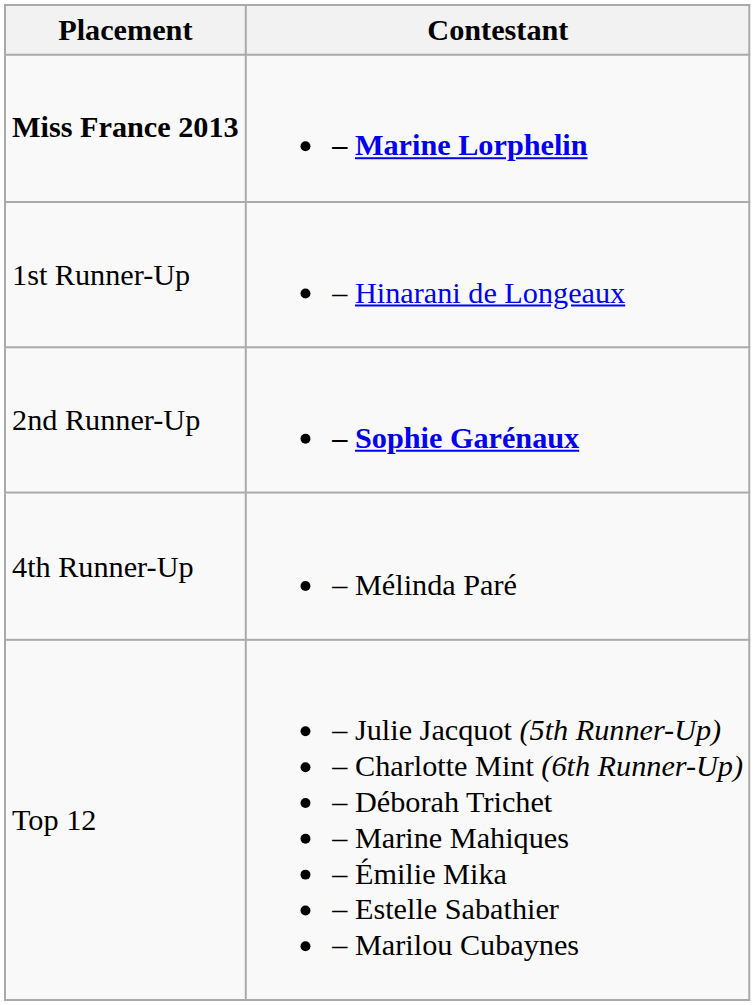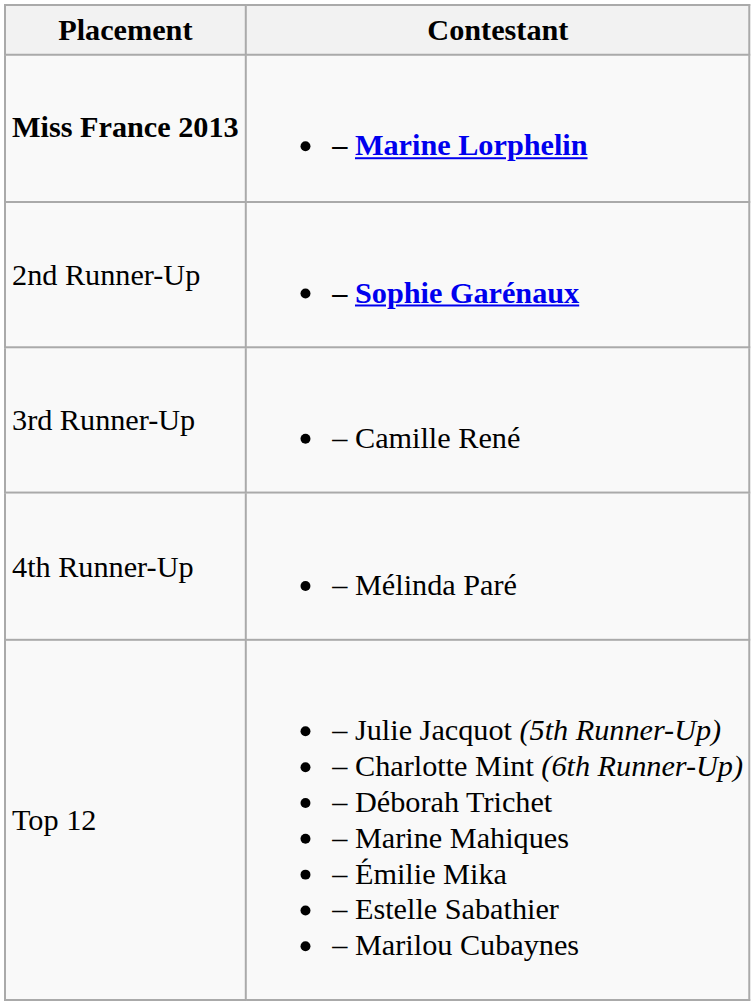- row: 1st Runner-Up | – Hinarani de Longeaux
+ row: 3rd Runner-Up | – Camille René
